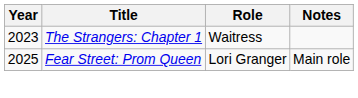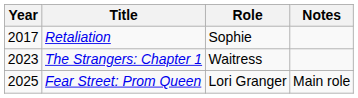+ row: 2017 | Retaliation | Sophie
